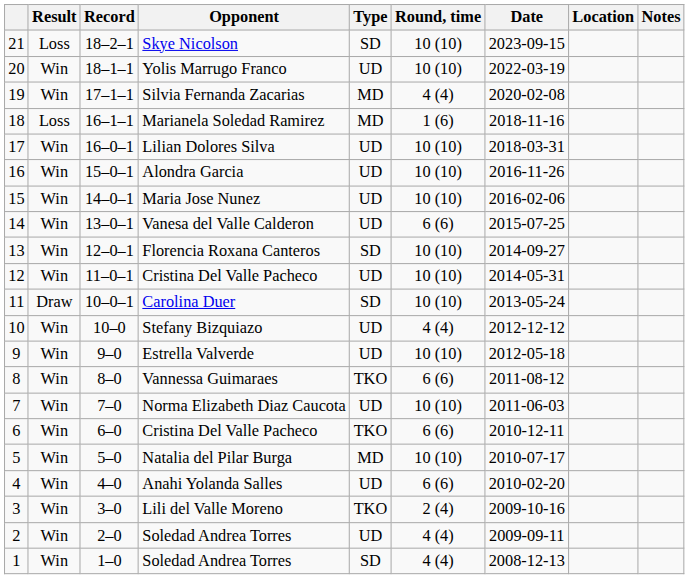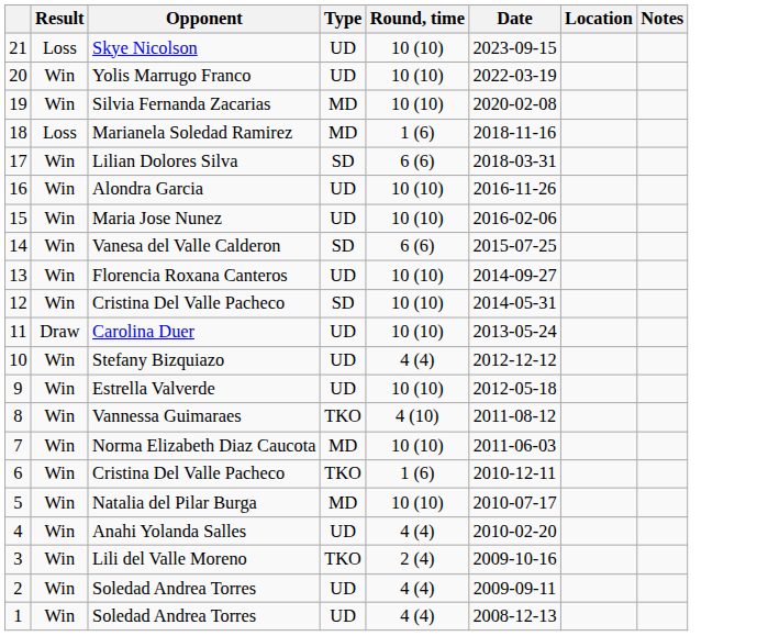- column: Record | 18–2–1 | 18–1–1 | 17–1–1 | 16–1–1 | 16–0–1 | 15–0–1 | 14–0–1 | 13–0–1 | 12–0–1 | 11–0–1 | 10–0–1 | 10–0 | 9–0 | 8–0 | 7–0 | 6–0 | 5–0 | 4–0 | 3–0 | 2–0 | 1–0
Skye Nicolson | Type: SD -> UD
Silvia Fernanda Zacarias | Round, time: 4 (4) -> 10 (10)
Lilian Dolores Silva | Type: UD -> SD
Lilian Dolores Silva | Round, time: 10 (10) -> 6 (6)
Vanesa del Valle Calderon | Type: UD -> SD
Florencia Roxana Canteros | Type: SD -> UD
12 / Cristina Del Valle Pacheco | Type: UD -> SD
Carolina Duer | Type: SD -> UD
Vannessa Guimaraes | Round, time: 6 (6) -> 4 (10)
Norma Elizabeth Diaz Caucota | Type: UD -> MD
6 / Cristina Del Valle Pacheco | Round, time: 6 (6) -> 1 (6)
Anahi Yolanda Salles | Round, time: 6 (6) -> 4 (4)
1 / Soledad Andrea Torres | Type: SD -> UD
